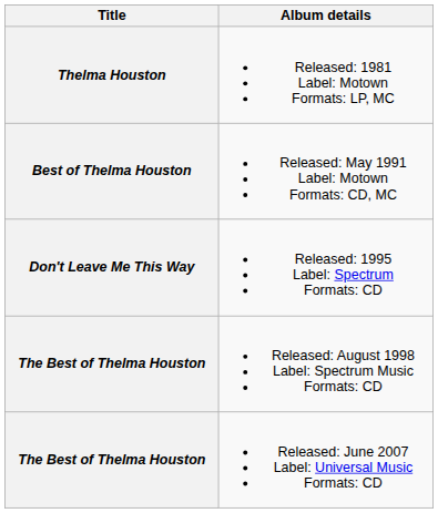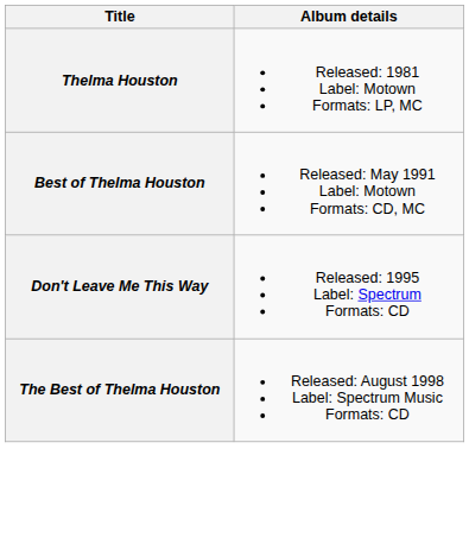- row: The Best of Thelma Houston | Released: June 2007 Label: Universal Music Formats: CD
